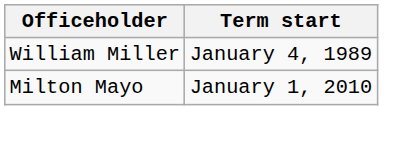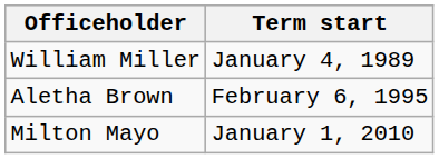+ row: Aletha Brown | February 6, 1995
